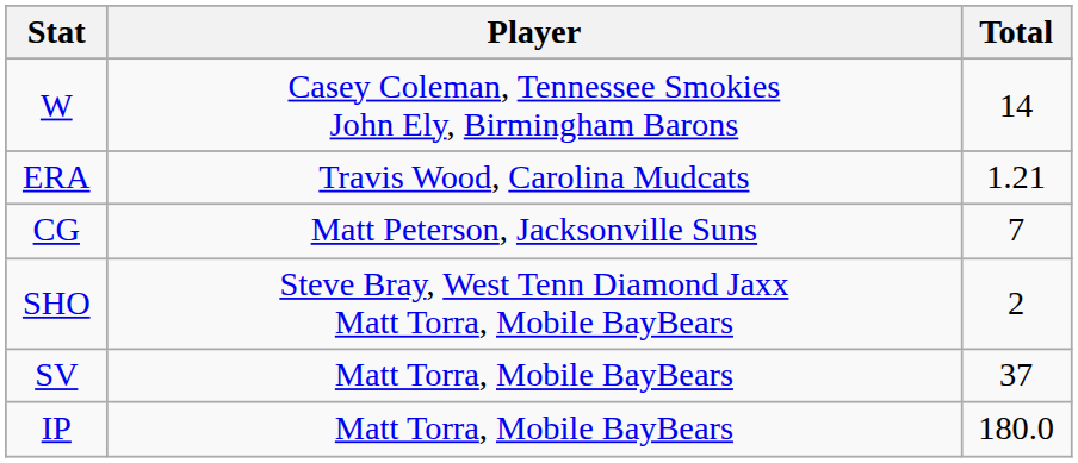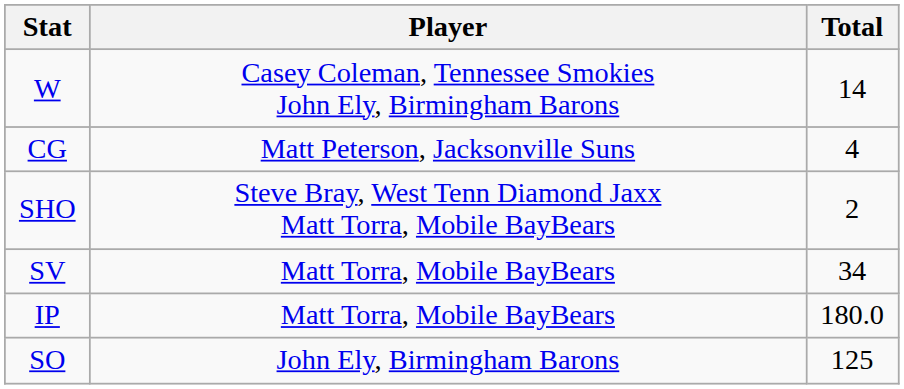- row: ERA | Travis Wood, Carolina Mudcats | 1.21
CG | Total: 7 -> 4
SV | Total: 37 -> 34
+ row: SO | John Ely, Birmingham Barons | 125
